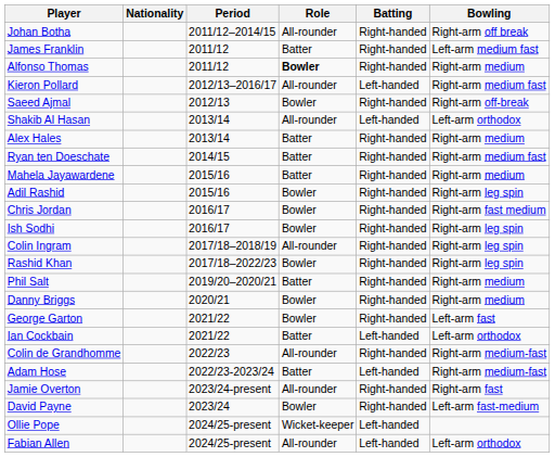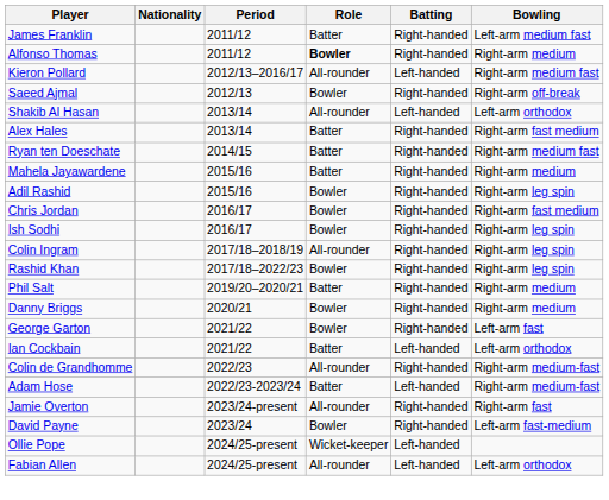- row: Johan Botha | 2011/12–2014/15 | All-rounder | Right-handed | Right-arm off break
Alex Hales | Bowling: Right-arm medium -> Right-arm fast medium
